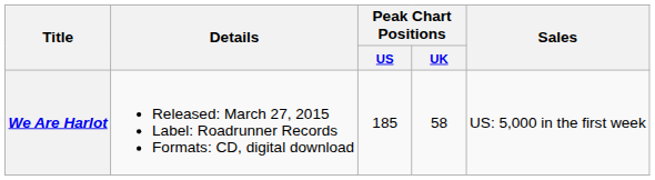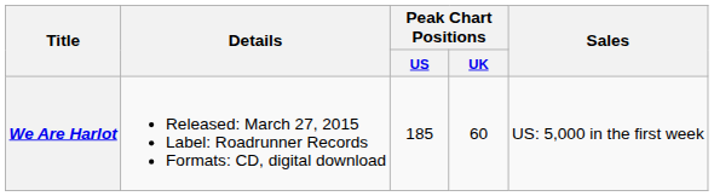We Are Harlot | Peak Chart Positions / UK: 58 -> 60
